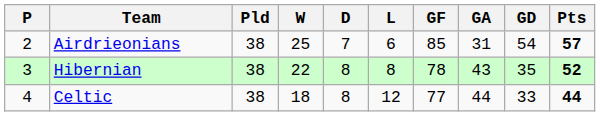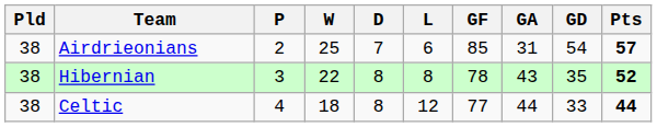columns swapped: P <-> Pld
